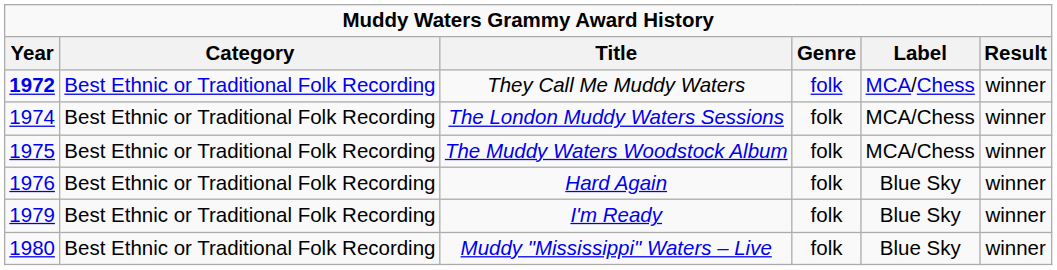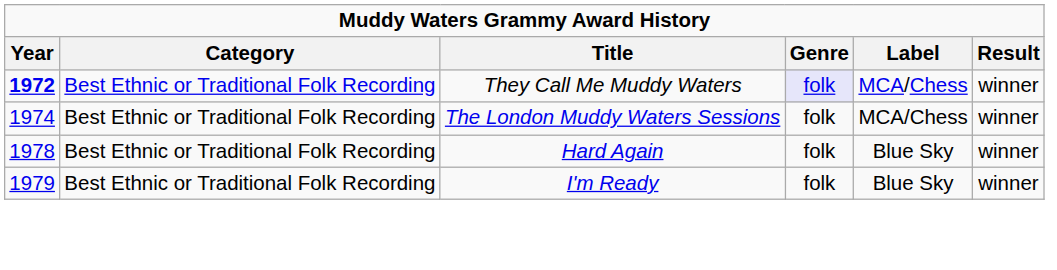They Call Me Muddy Waters | Genre: no background -> lavender background
- row: 1975 | Best Ethnic or Traditional Folk Recording | The Muddy Waters Woodstock Album | folk | MCA/Chess | winner
Hard Again | Year: 1976 -> 1978
- row: 1980 | Best Ethnic or Traditional Folk Recording | Muddy "Mississippi" Waters – Live | folk | Blue Sky | winner
